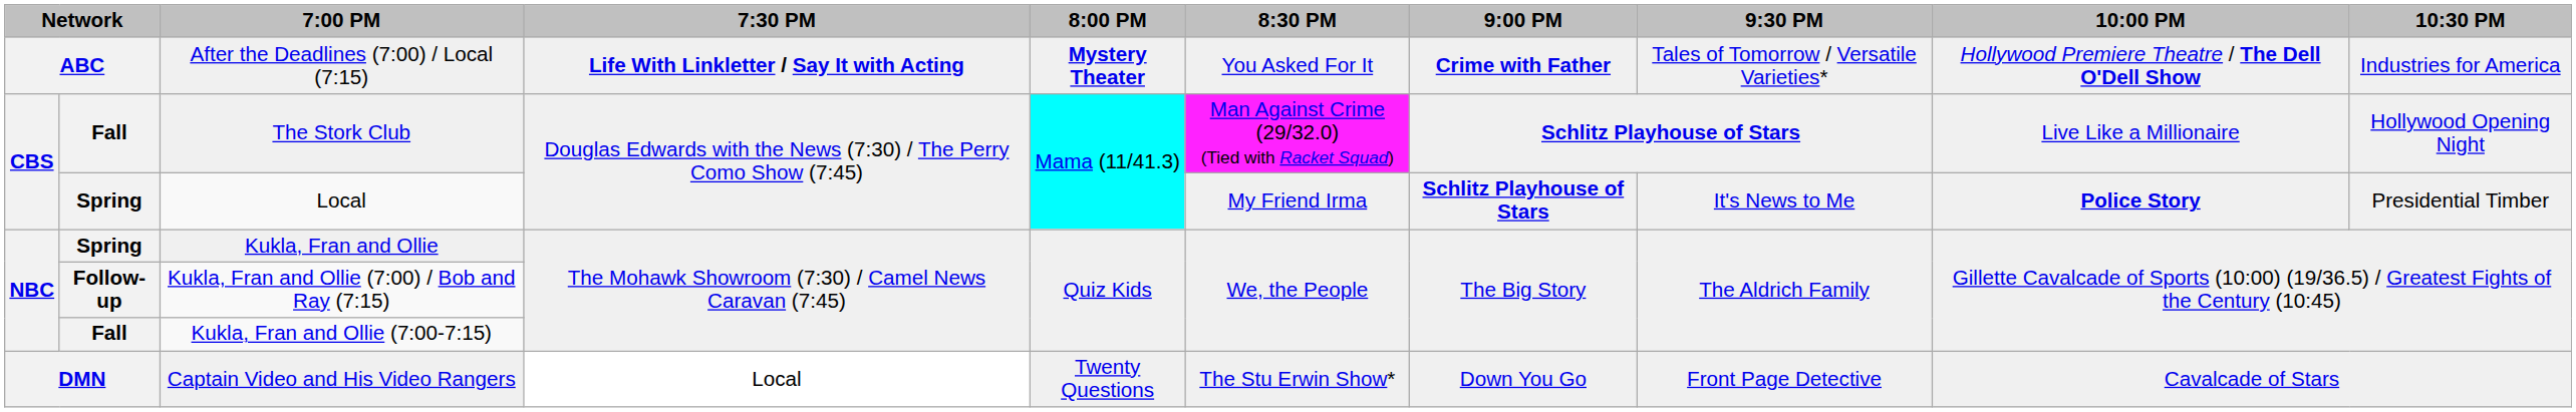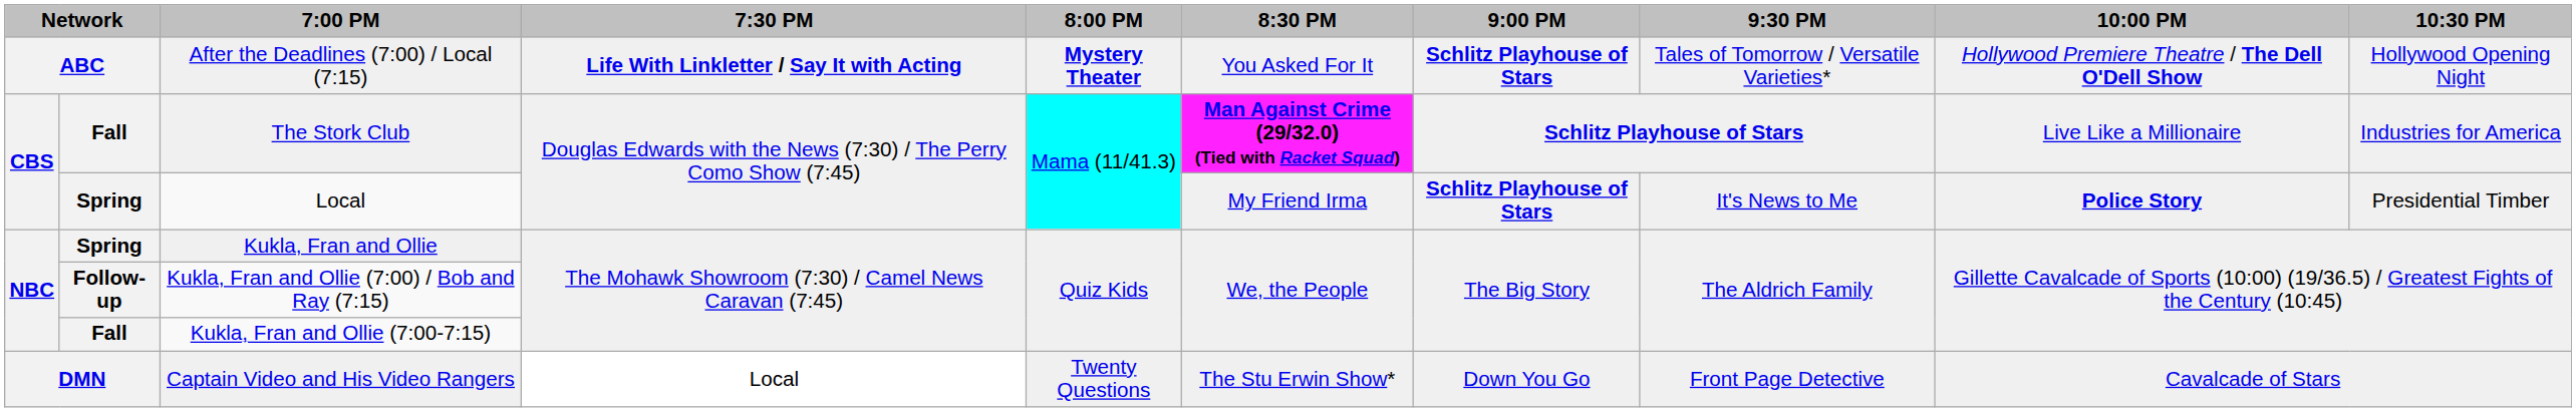After the Deadlines (7:00) / Local (7:15) | 9:00 PM: Crime with Father -> Schlitz Playhouse of Stars
After the Deadlines (7:00) / Local (7:15) | 10:30 PM: Industries for America -> Hollywood Opening Night
The Stork Club | 8:30 PM: normal -> bold
The Stork Club | 10:30 PM: Hollywood Opening Night -> Industries for America
